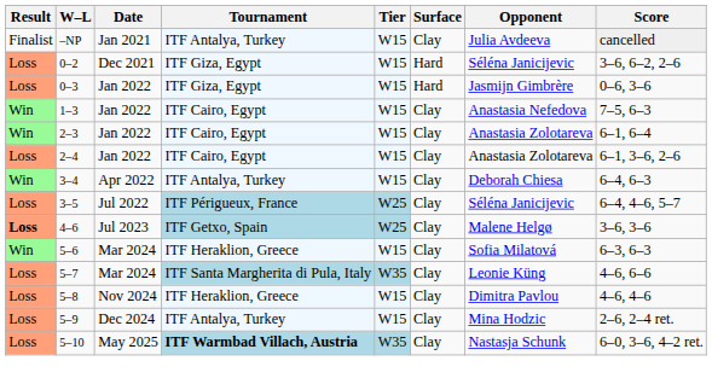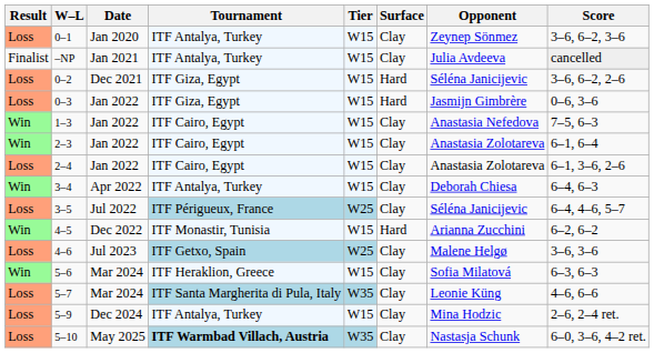+ row: Loss | 0–1 | Jan 2020 | ITF Antalya, Turkey | W15 | Clay | Zeynep Sönmez | 3–6, 6–2, 3–6
+ row: Win | 4–5 | Dec 2022 | ITF Monastir, Tunisia | W15 | Hard | Arianna Zucchini | 6–2, 6–2
4–6 | Result: bold -> normal
- row: Loss | 5–8 | Nov 2024 | ITF Heraklion, Greece | W15 | Clay | Dimitra Pavlou | 4–6, 4–6
